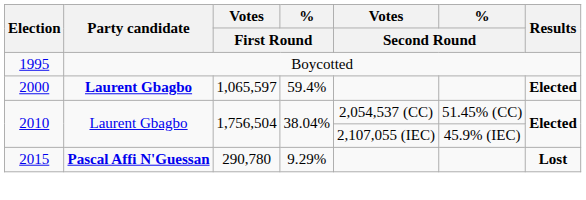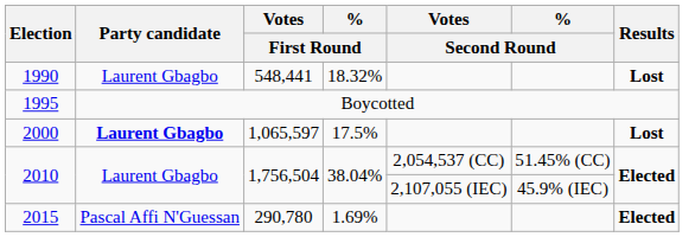+ row: 1990 | Laurent Gbagbo | 548,441 | 18.32% | Lost
2000 | % / First Round: 59.4% -> 17.5%
2000 | Results: Elected -> Lost
2015 | Party candidate: bold -> normal
2015 | % / First Round: 9.29% -> 1.69%
2015 | Results: Lost -> Elected
